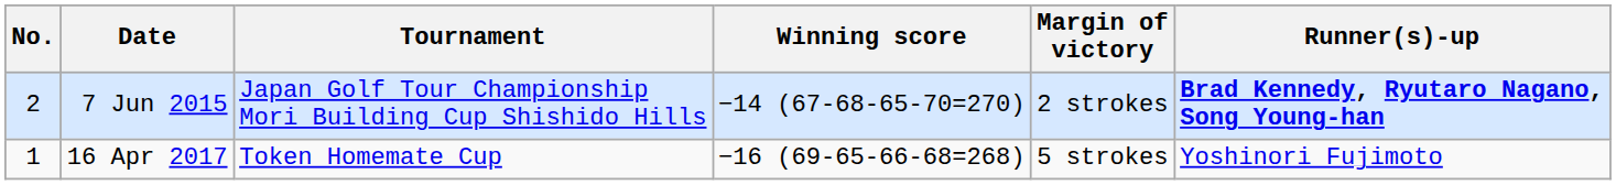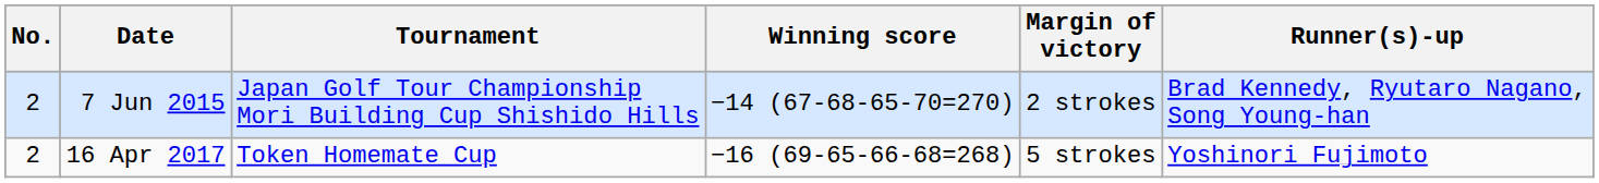7 Jun 2015 | Runner(s)-up: bold -> normal
16 Apr 2017 | No.: 1 -> 2
